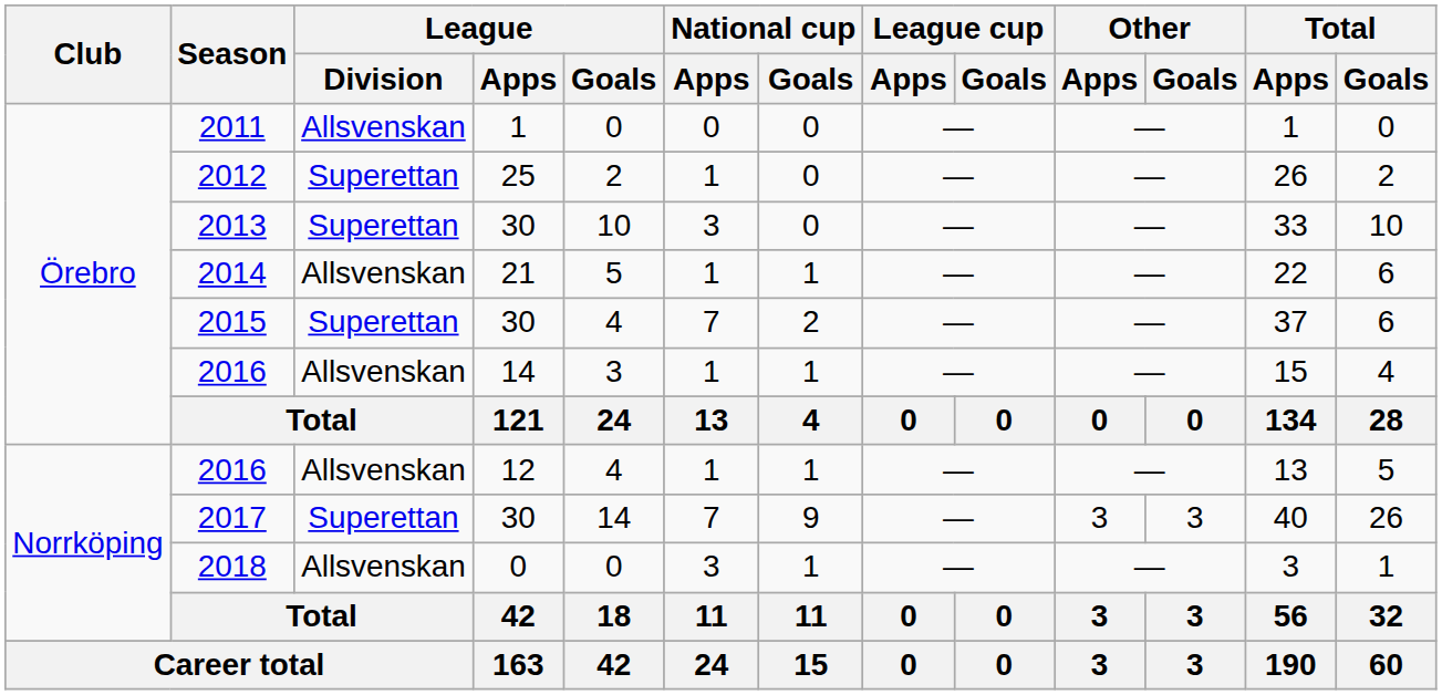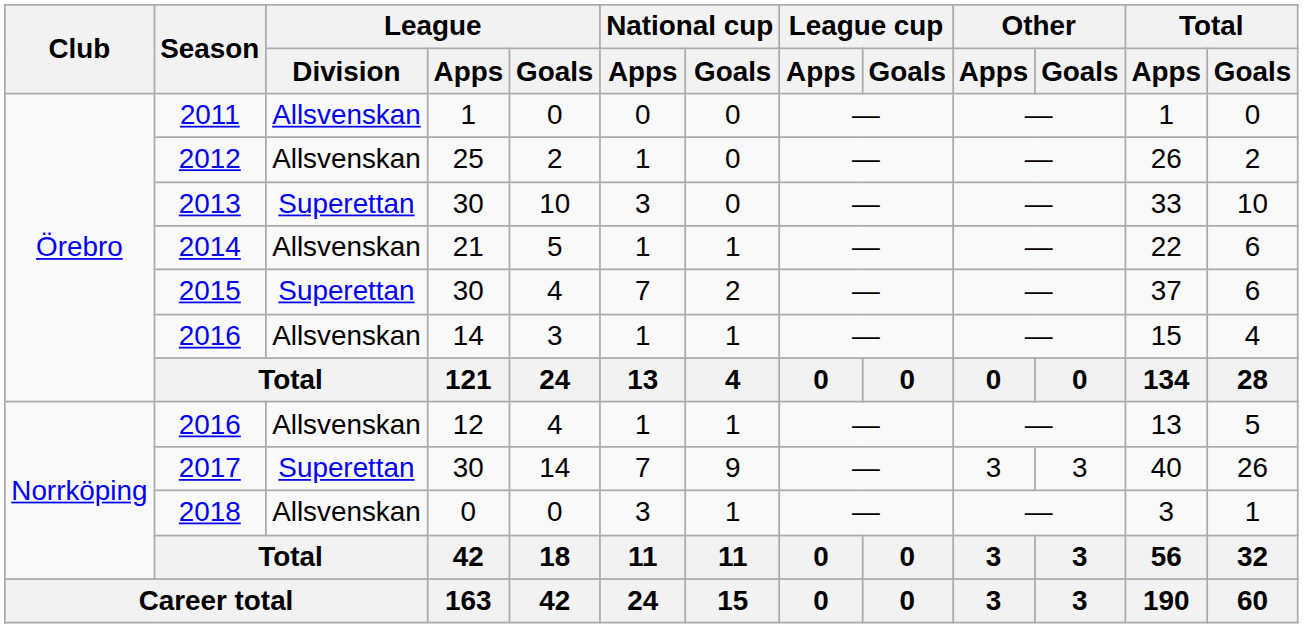2012 | League / Division: Superettan -> Allsvenskan
